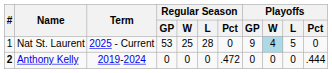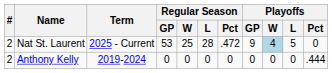Nat St. Laurent | #: 1 -> 2
Nat St. Laurent | Regular Season / Pct: 0 -> .472
Anthony Kelly | #: bold -> normal
Anthony Kelly | Regular Season / Pct: .472 -> 0
